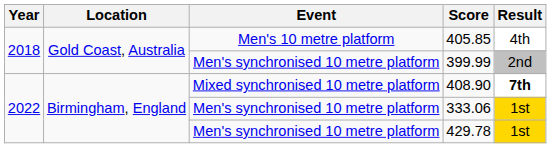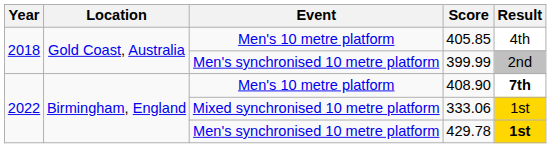408.90 | Event: Mixed synchronised 10 metre platform -> Men's 10 metre platform
333.06 | Event: Men's synchronised 10 metre platform -> Mixed synchronised 10 metre platform
429.78 | Result: normal -> bold
